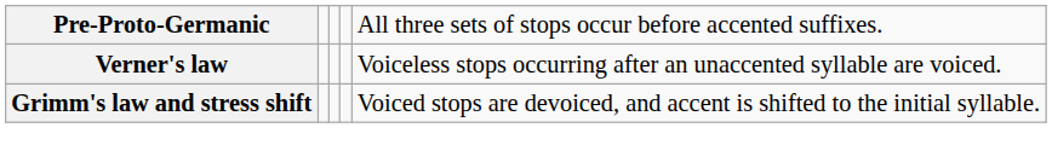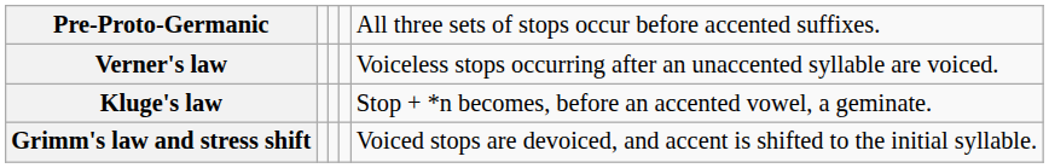+ row: Kluge's law | Stop + *n becomes, before an accented vowel, a geminate.
